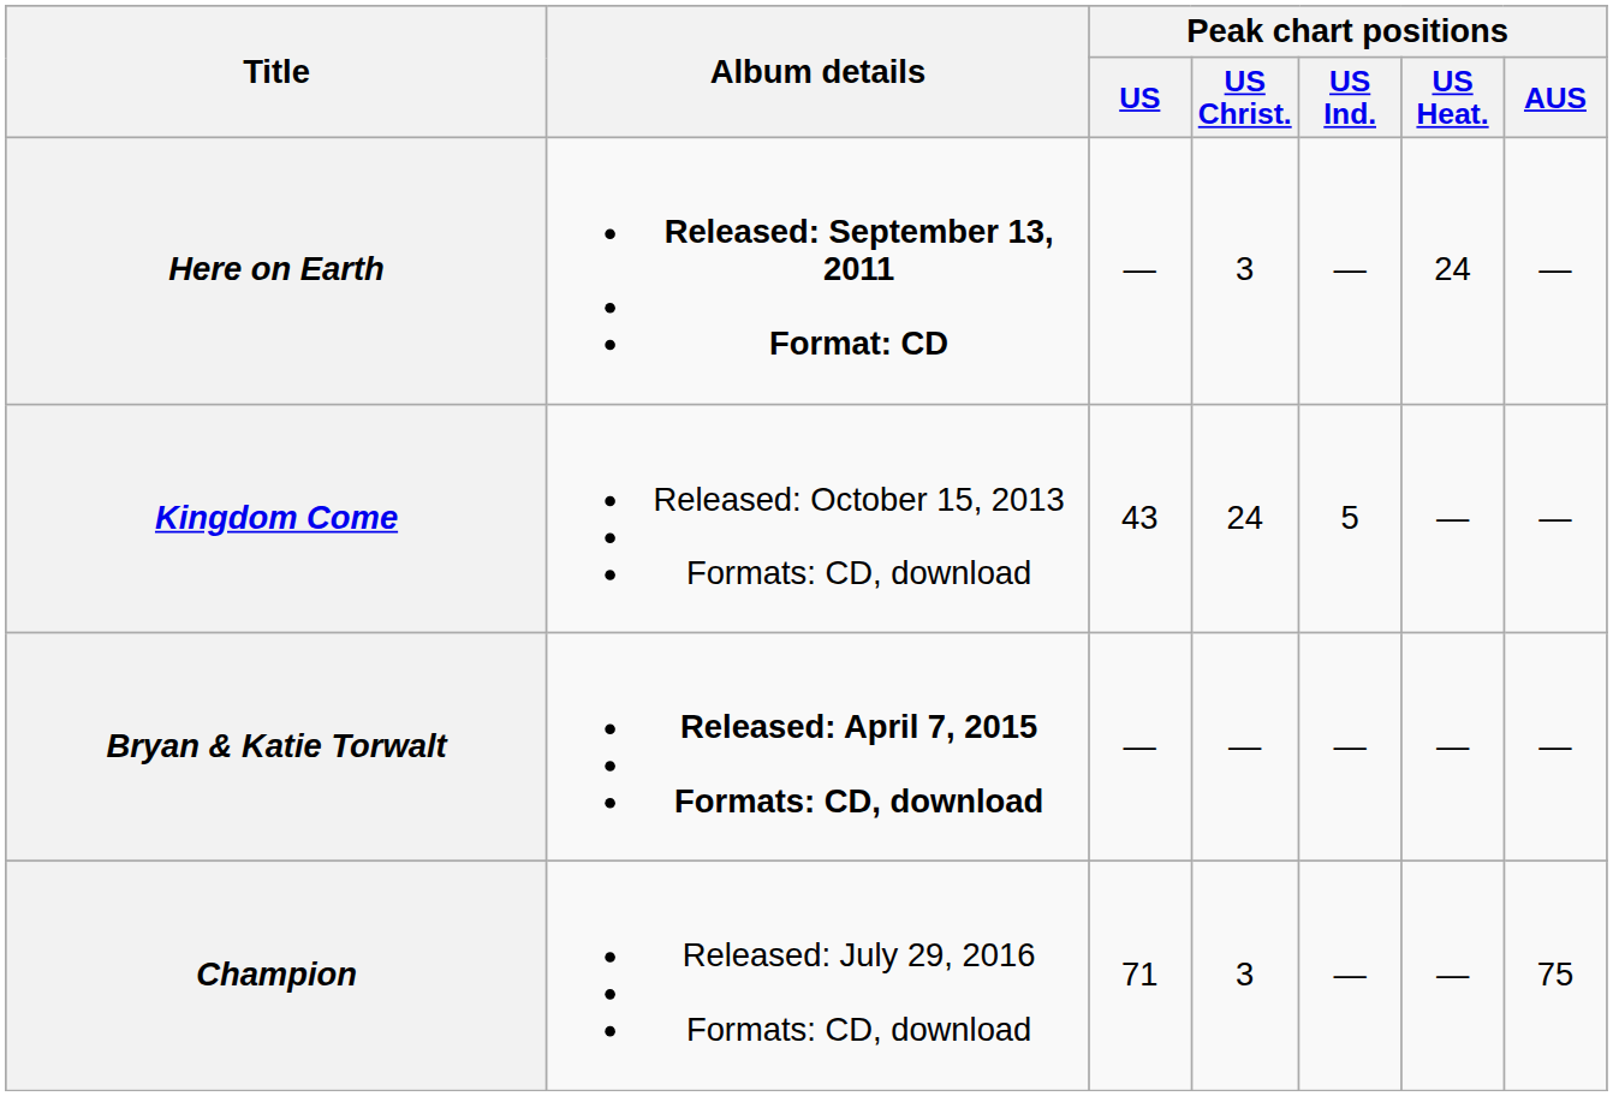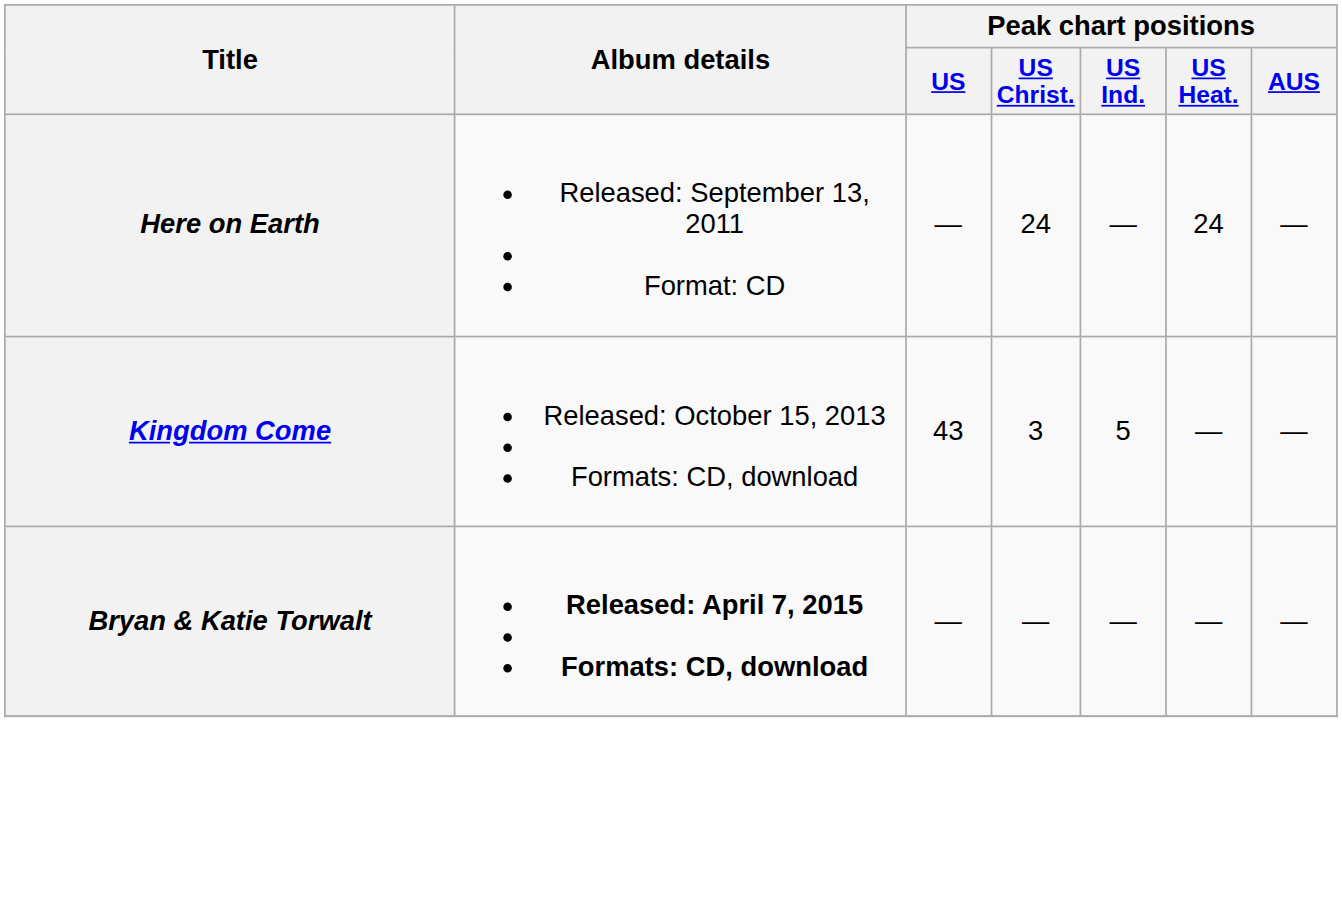Here on Earth | Album details: bold -> normal
Here on Earth | Peak chart positions / US Christ.: 3 -> 24
Kingdom Come | Peak chart positions / US Christ.: 24 -> 3
- row: Champion | Released: July 29, 2016 Formats: CD, download | 71 | 3 | — | — | 75
